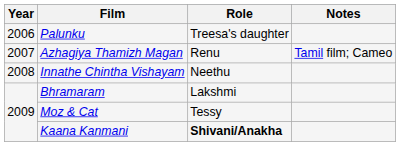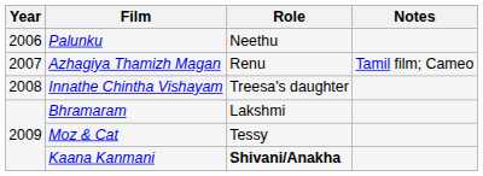Palunku | Role: Treesa's daughter -> Neethu
Innathe Chintha Vishayam | Role: Neethu -> Treesa's daughter
